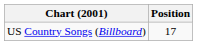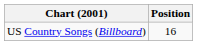US Country Songs (Billboard) | Position: 17 -> 16
